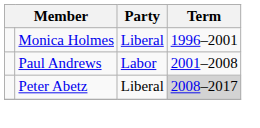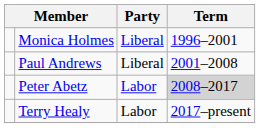Paul Andrews | Party: Labor -> Liberal
Peter Abetz | Party: Liberal -> Labor
+ row: Terry Healy | Labor | 2017–present
